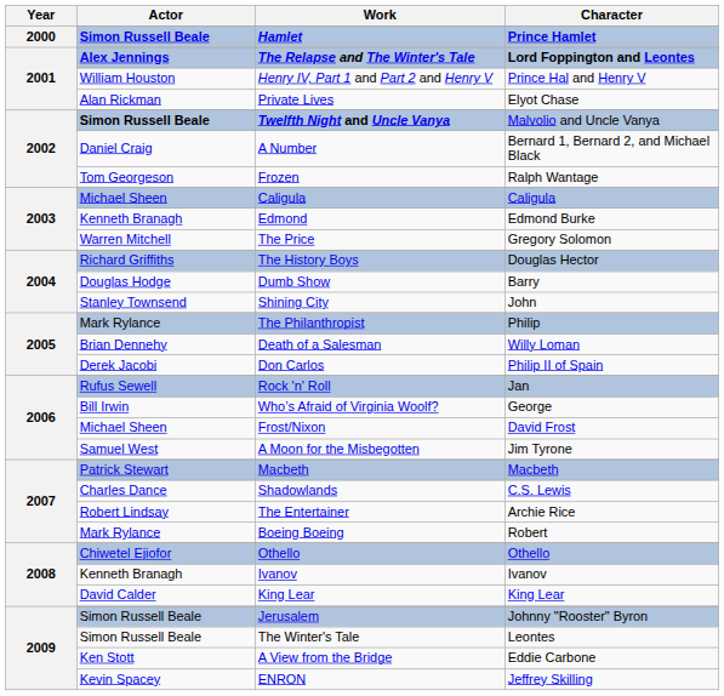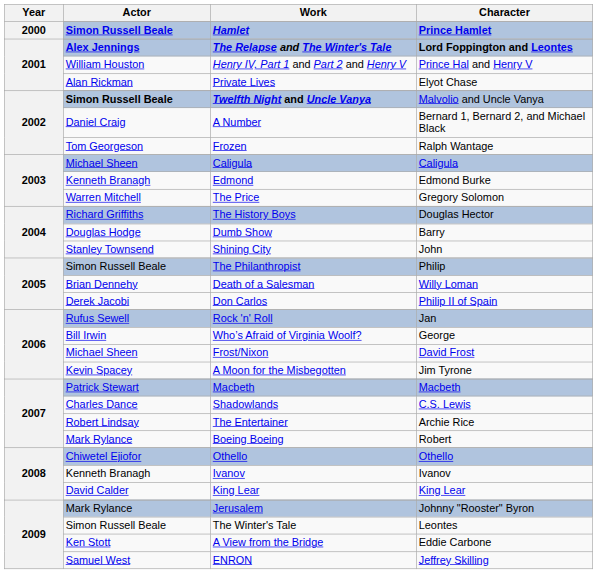The Philanthropist | Actor: Mark Rylance -> Simon Russell Beale
A Moon for the Misbegotten | Actor: Samuel West -> Kevin Spacey
Jerusalem | Actor: Simon Russell Beale -> Mark Rylance
ENRON | Actor: Kevin Spacey -> Samuel West
